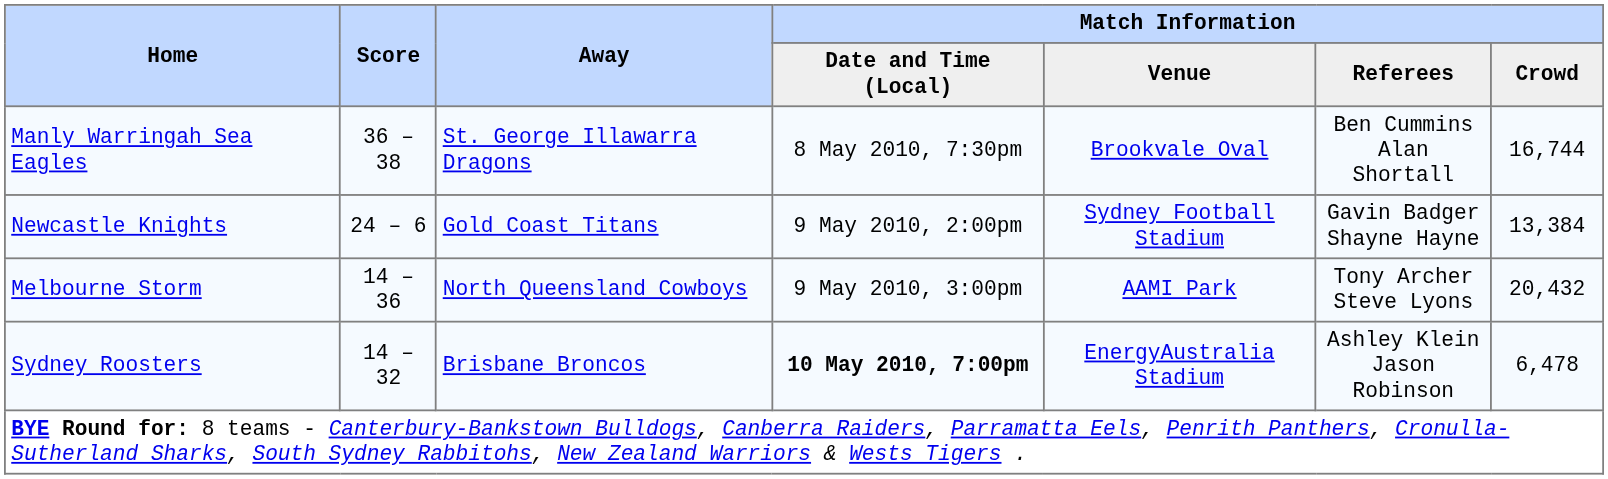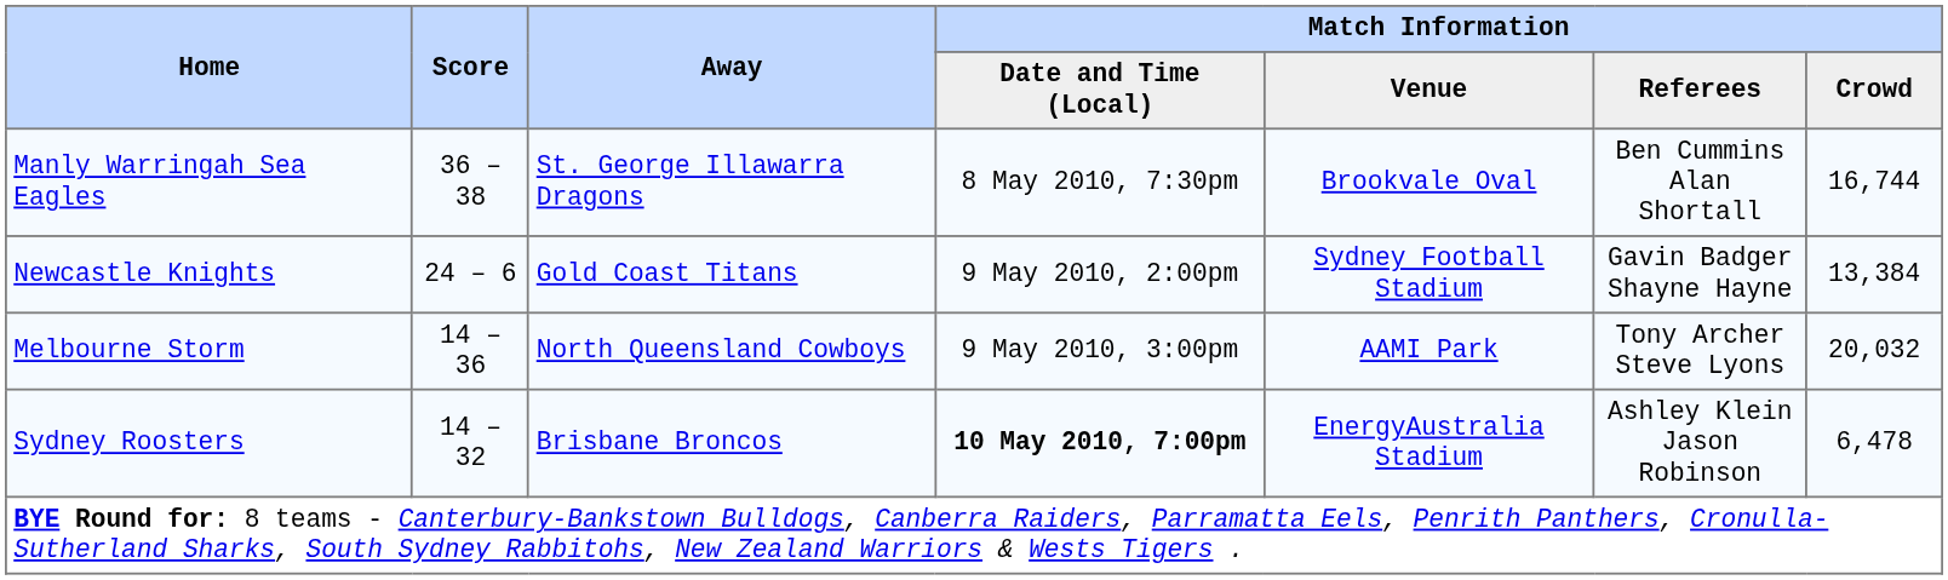Melbourne Storm | Match Information / Crowd: 20,432 -> 20,032
